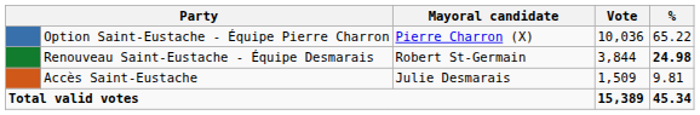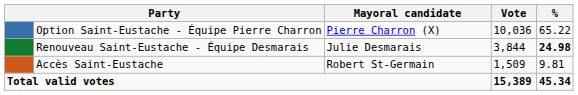Renouveau Saint-Eustache - Équipe Desmarais | Mayoral candidate: Robert St-Germain -> Julie Desmarais
Accès Saint-Eustache | Mayoral candidate: Julie Desmarais -> Robert St-Germain
